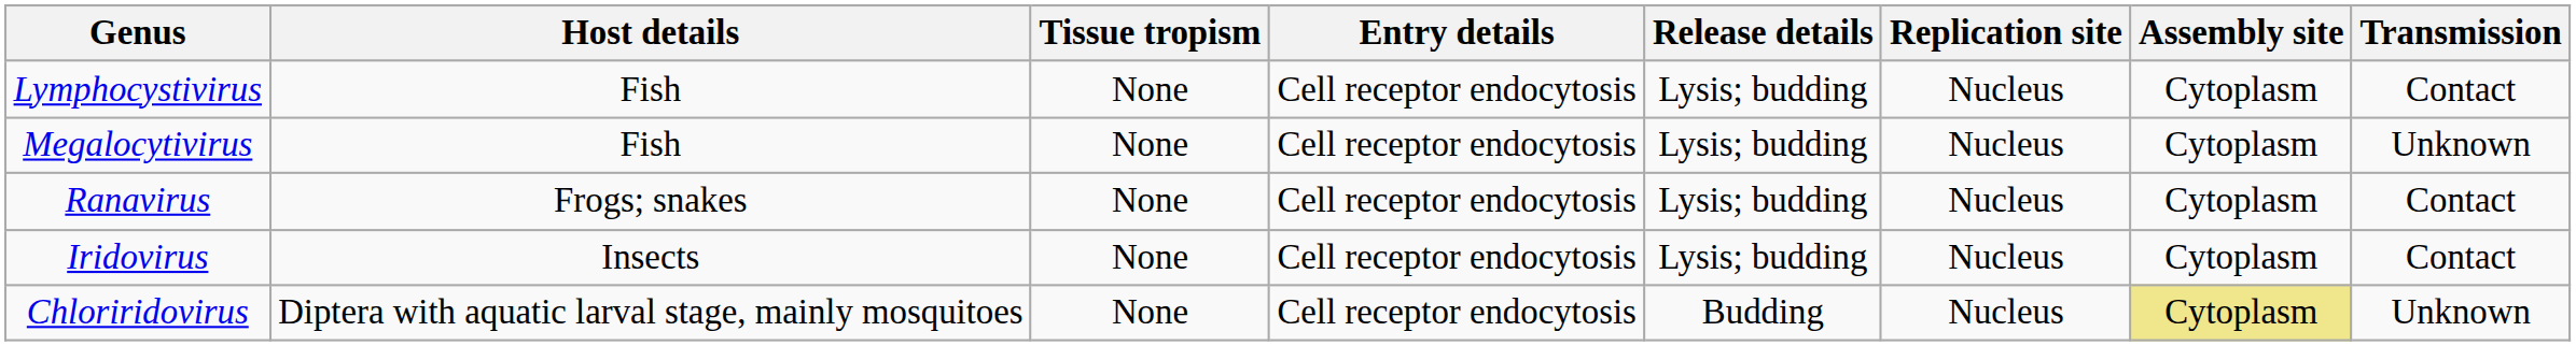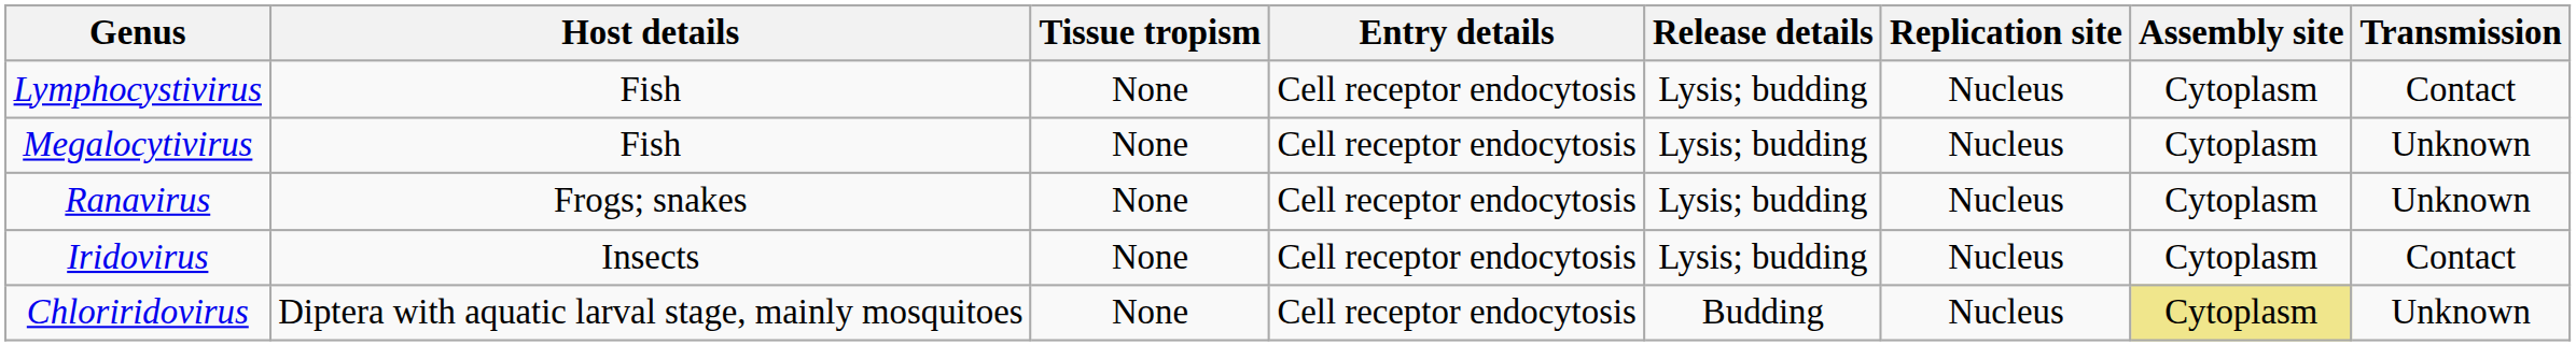Ranavirus | Transmission: Contact -> Unknown
